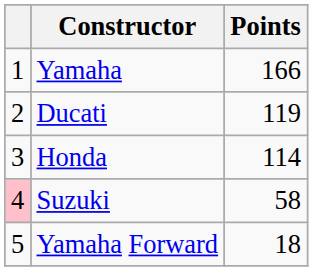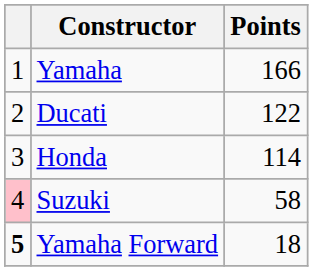Ducati | Points: 119 -> 122
Yamaha Forward | column 1: normal -> bold
